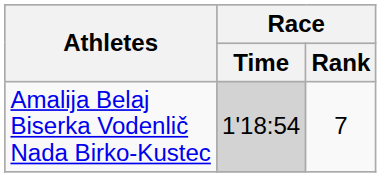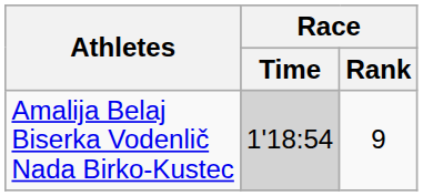Amalija Belaj Biserka Vodenlič Nada Birko-Kustec | Race / Rank: 7 -> 9
